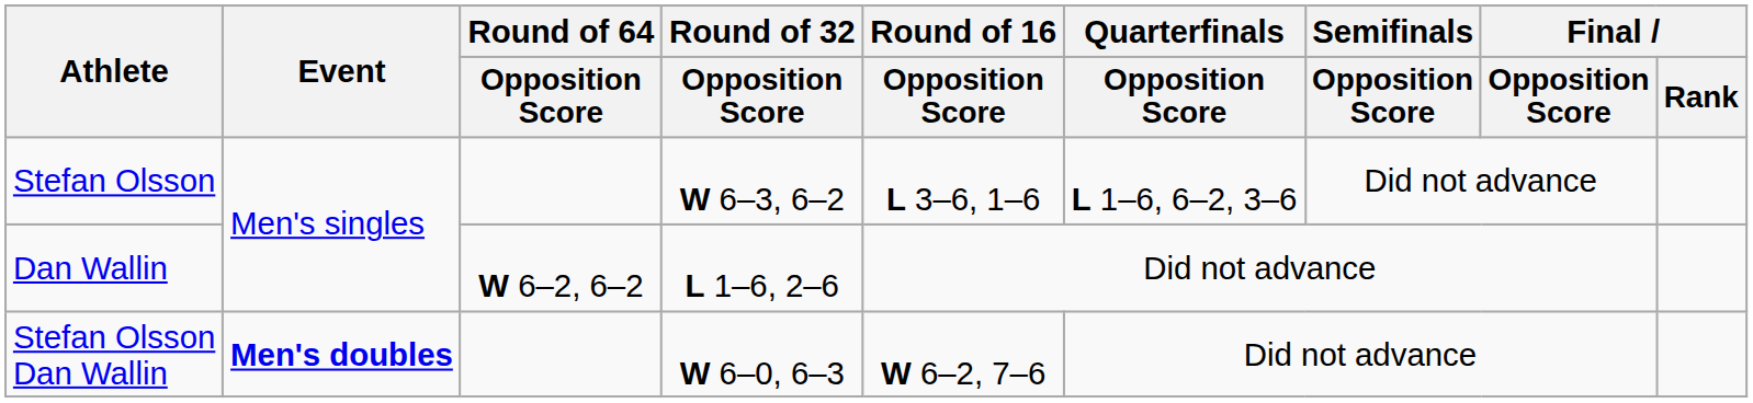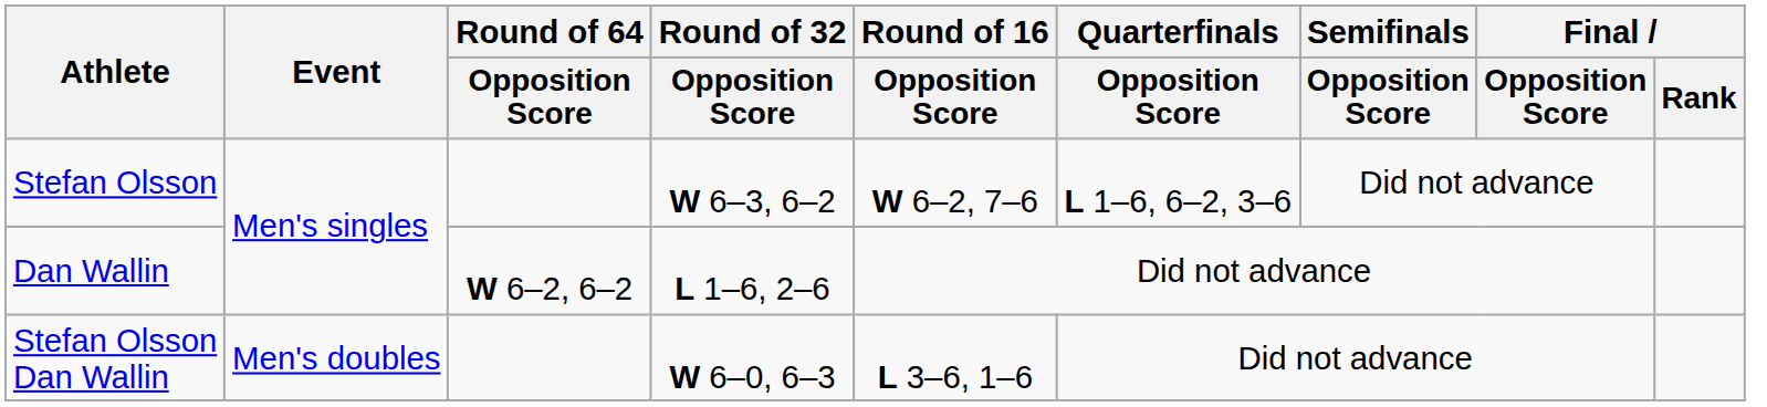Stefan Olsson | Round of 16 / Opposition Score: L 3–6, 1–6 -> W 6–2, 7–6
Stefan Olsson Dan Wallin | Event: bold -> normal
Stefan Olsson Dan Wallin | Round of 16 / Opposition Score: W 6–2, 7–6 -> L 3–6, 1–6
